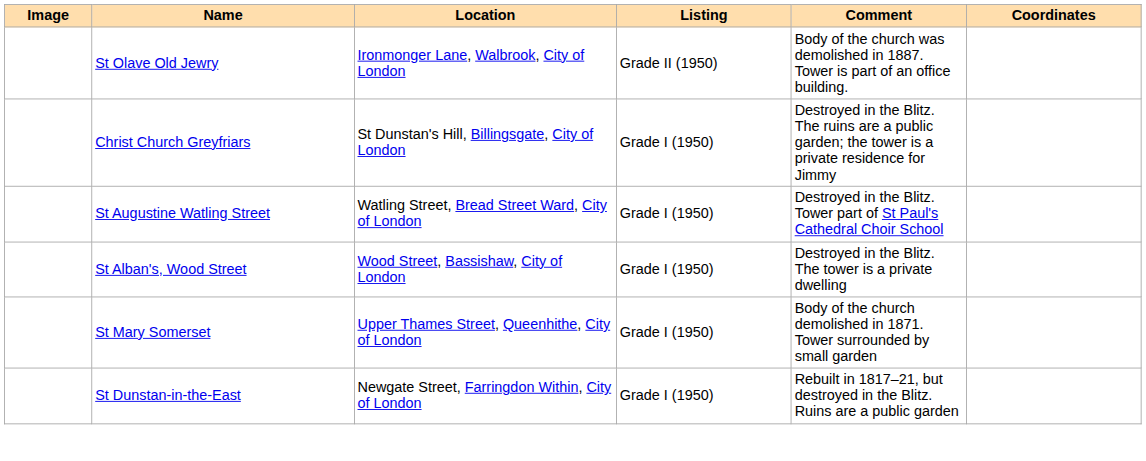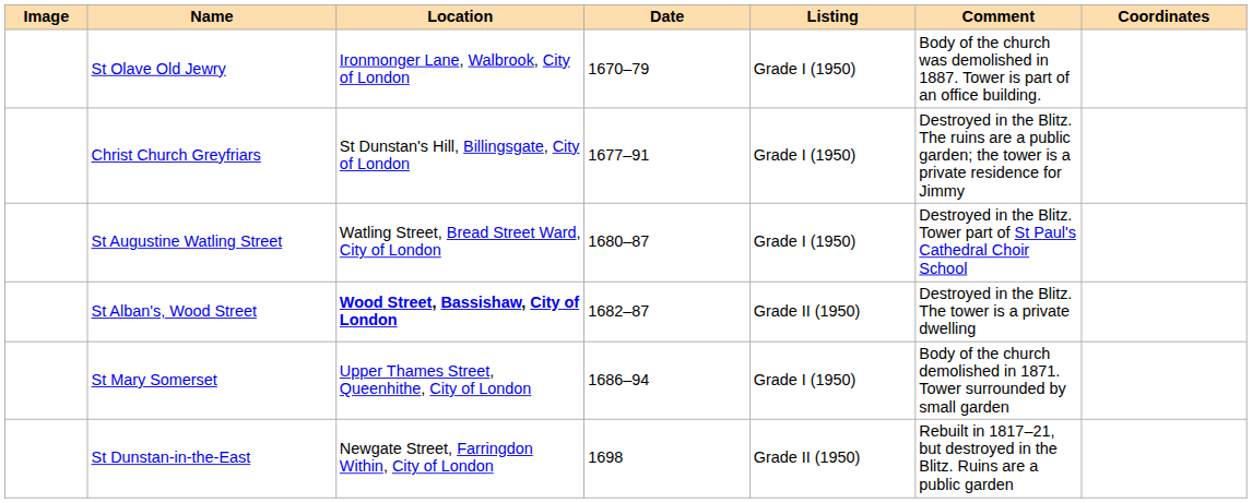+ column: Date | 1670–79 | 1677–91 | 1680–87 | 1682–87 | 1686–94 | 1698
St Olave Old Jewry | Listing: Grade II (1950) -> Grade I (1950)
St Alban's, Wood Street | Location: normal -> bold
St Alban's, Wood Street | Listing: Grade I (1950) -> Grade II (1950)
St Dunstan-in-the-East | Listing: Grade I (1950) -> Grade II (1950)
